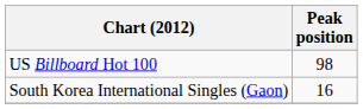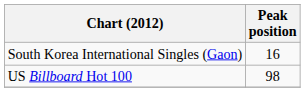rows swapped: South Korea International Singles (Gaon) <-> US Billboard Hot 100
